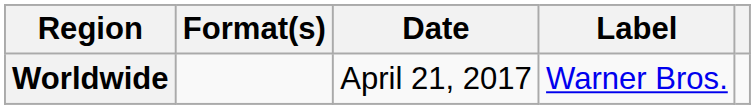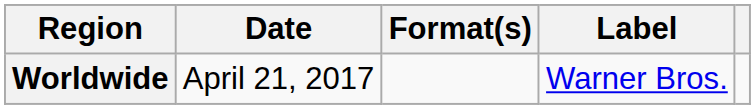columns swapped: Date <-> Format(s)
